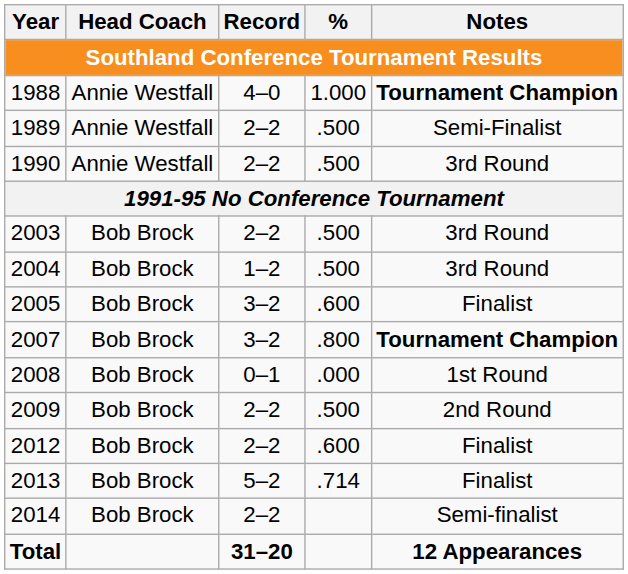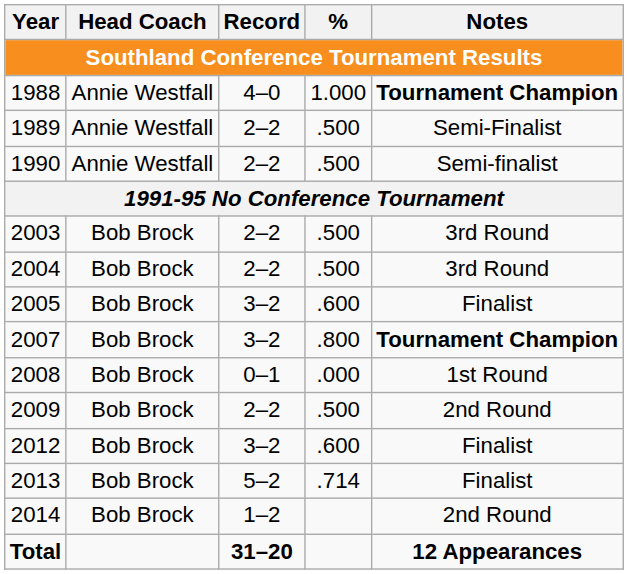1990 | Notes / Southland Conference Tournament Results: 3rd Round -> Semi-finalist
2004 | Record / Southland Conference Tournament Results: 1–2 -> 2–2
2012 | Record / Southland Conference Tournament Results: 2–2 -> 3–2
2014 | Record / Southland Conference Tournament Results: 2–2 -> 1–2
2014 | Notes / Southland Conference Tournament Results: Semi-finalist -> 2nd Round
